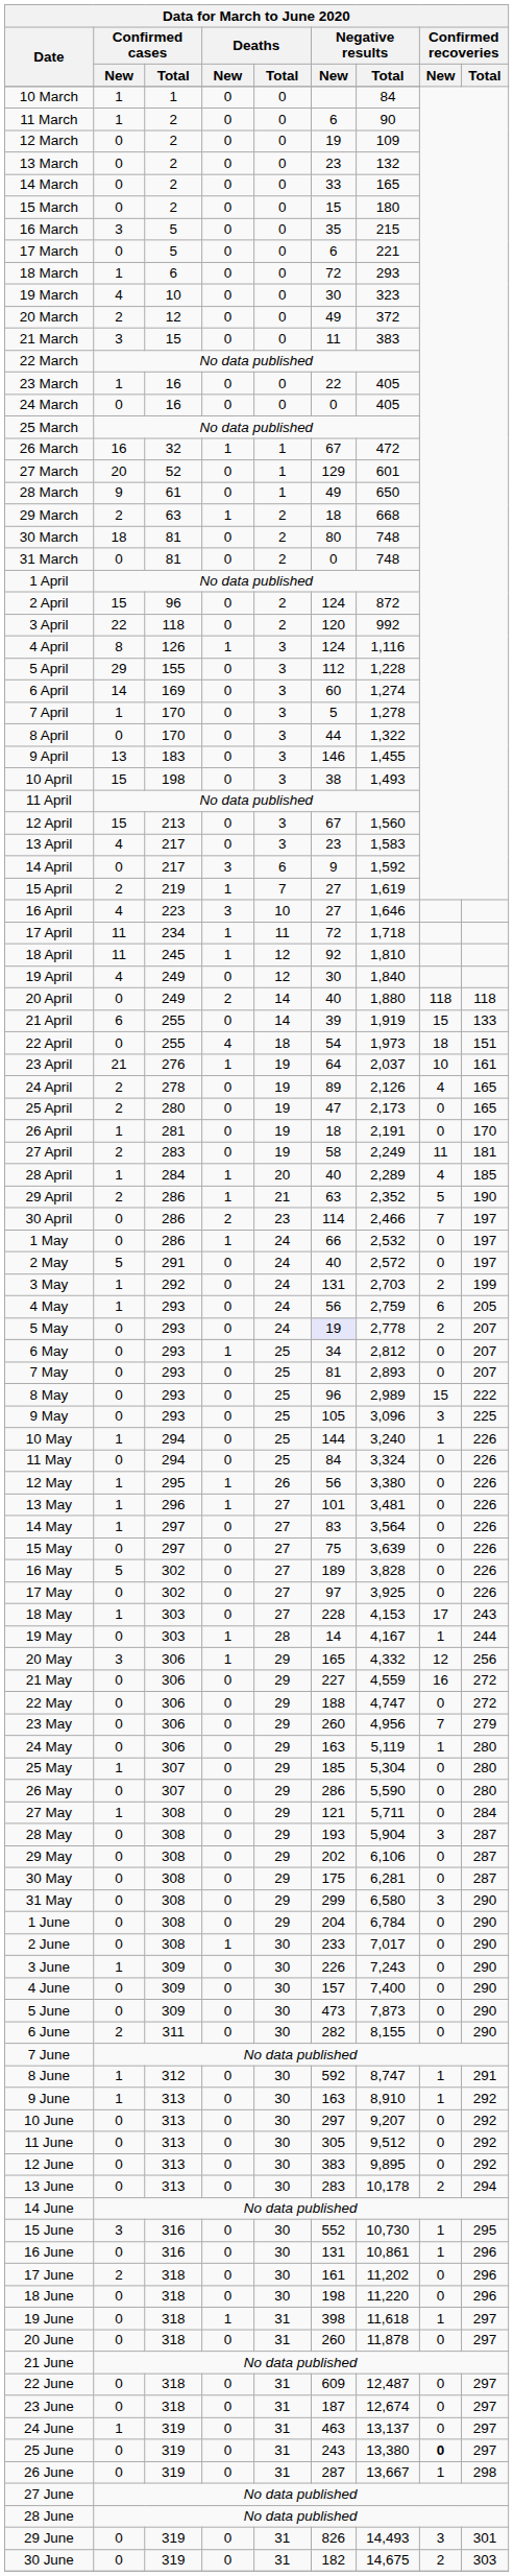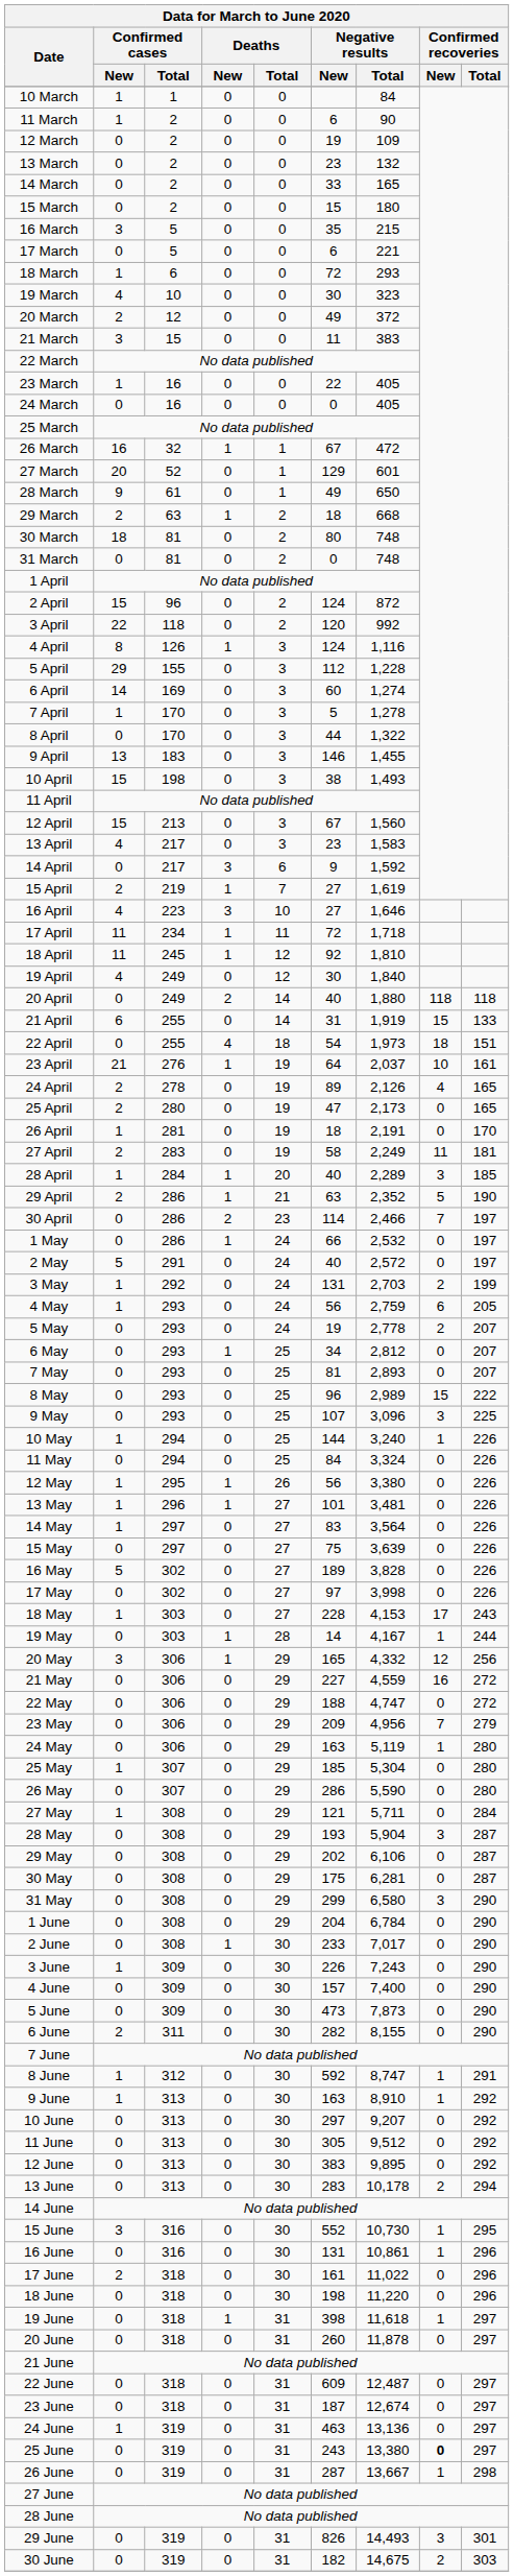21 April | Negative results / New: 39 -> 31
28 April | Confirmed recoveries / New: 4 -> 3
5 May | Negative results / New: lavender background -> no background
9 May | Negative results / New: 105 -> 107
17 May | Negative results / Total: 3,925 -> 3,998
23 May | Negative results / New: 260 -> 209
17 June | Negative results / Total: 11,202 -> 11,022
24 June | Negative results / Total: 13,137 -> 13,136
